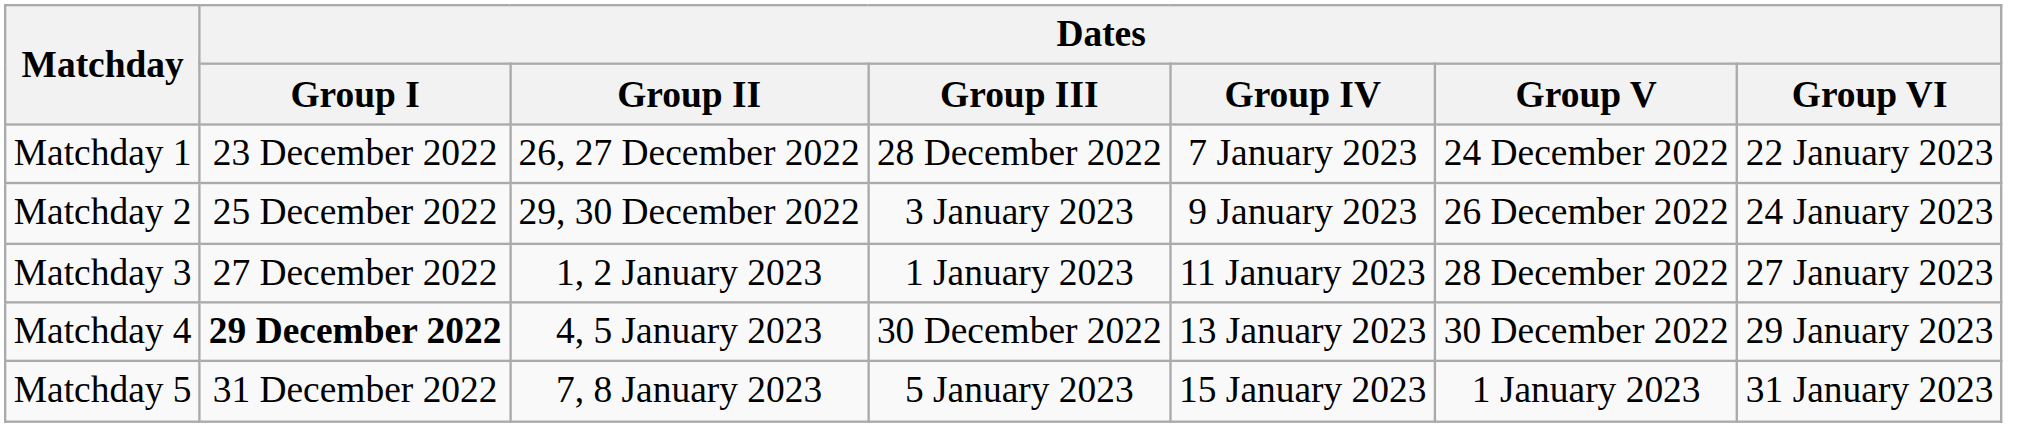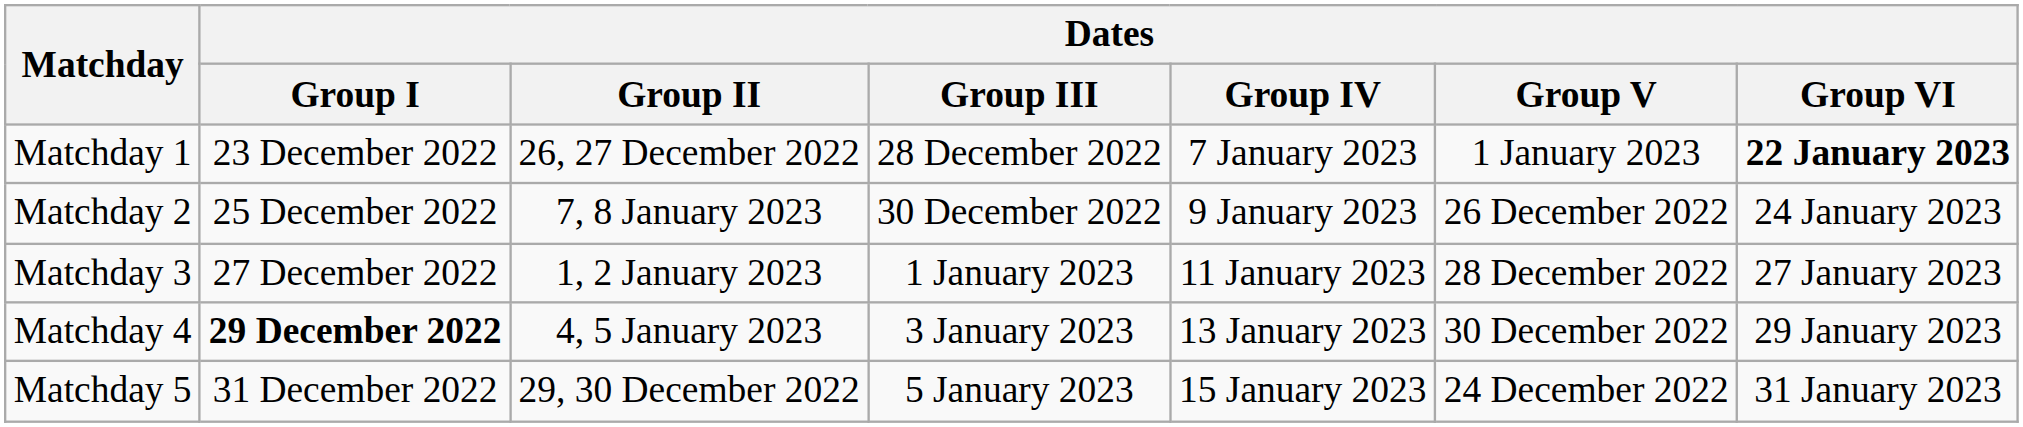Matchday 1 | Dates / Group V: 24 December 2022 -> 1 January 2023
Matchday 1 | Dates / Group VI: normal -> bold
Matchday 2 | Dates / Group II: 29, 30 December 2022 -> 7, 8 January 2023
Matchday 2 | Dates / Group III: 3 January 2023 -> 30 December 2022
Matchday 4 | Dates / Group III: 30 December 2022 -> 3 January 2023
Matchday 5 | Dates / Group II: 7, 8 January 2023 -> 29, 30 December 2022
Matchday 5 | Dates / Group V: 1 January 2023 -> 24 December 2022
